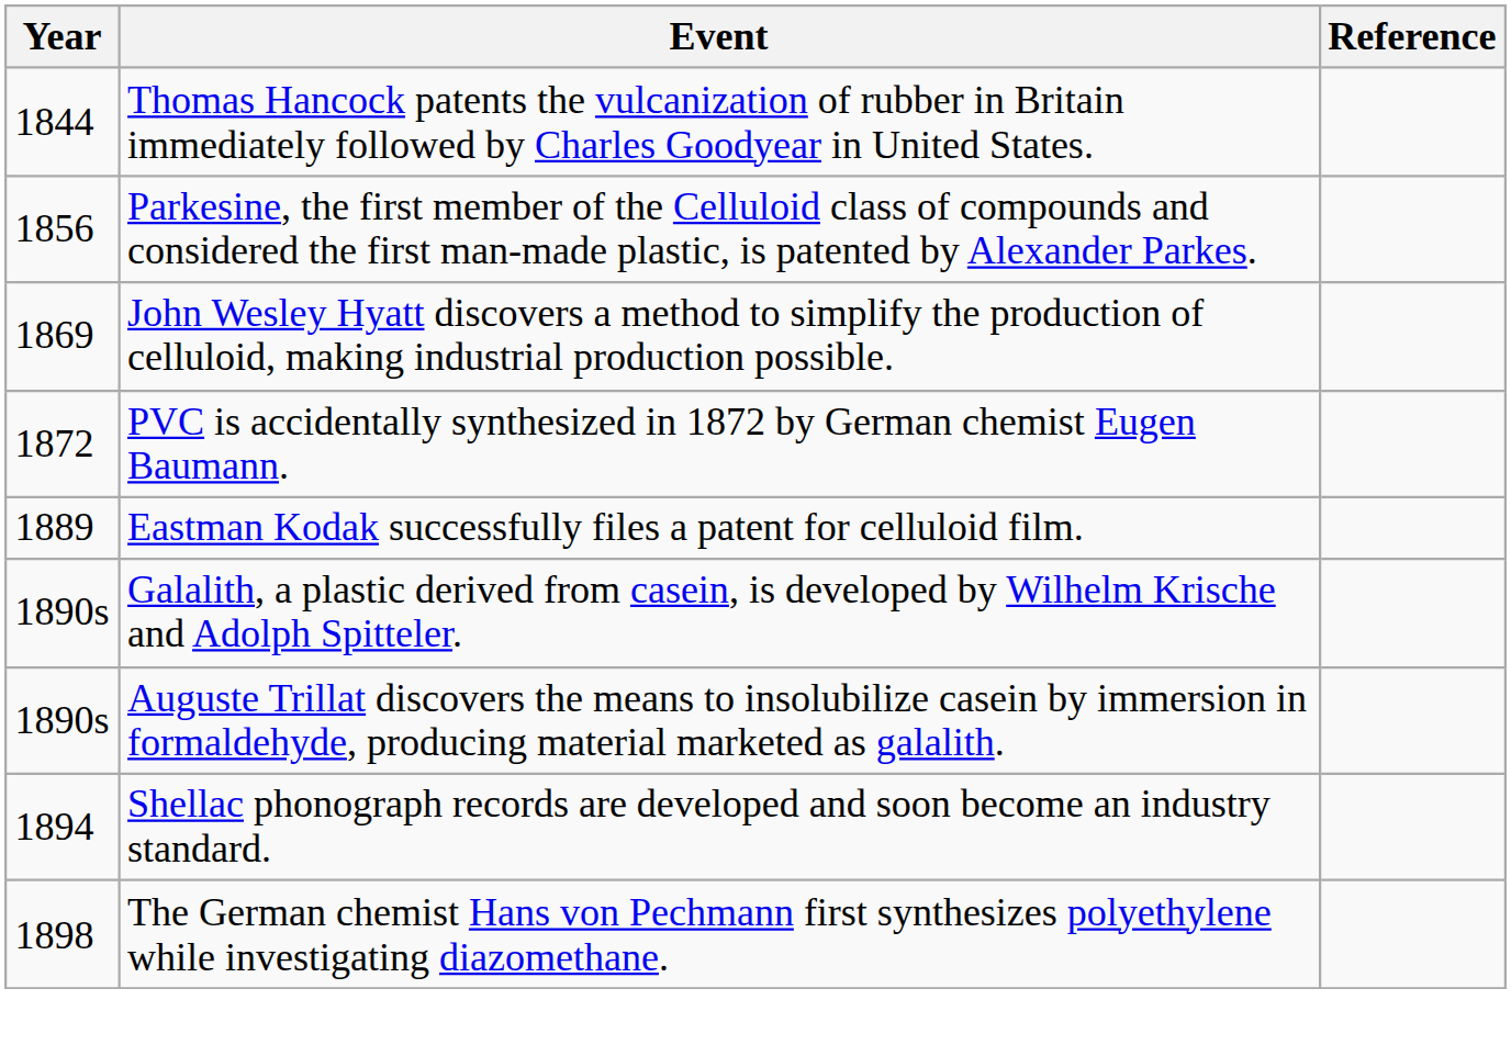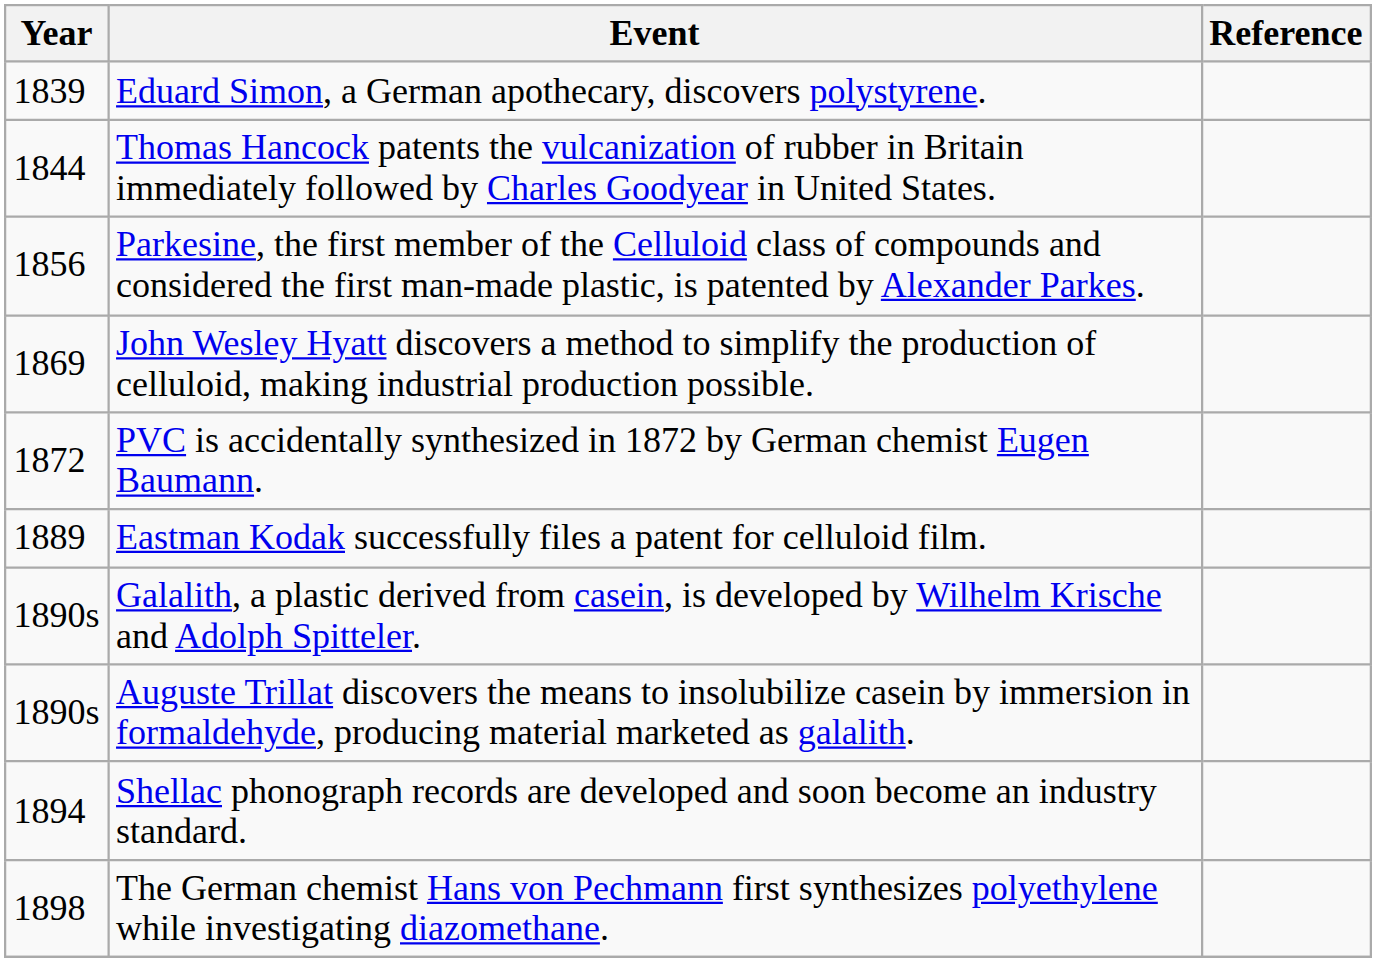+ row: 1839 | Eduard Simon, a German apothecary, discovers polystyrene.
